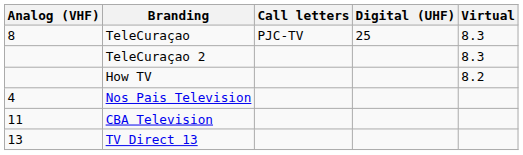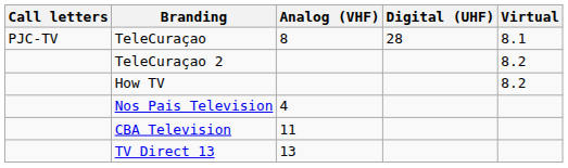columns swapped: Call letters <-> Analog (VHF)
TeleCuraçao | Digital (UHF): 25 -> 28
TeleCuraçao | Virtual: 8.3 -> 8.1
TeleCuraçao 2 | Virtual: 8.3 -> 8.2
